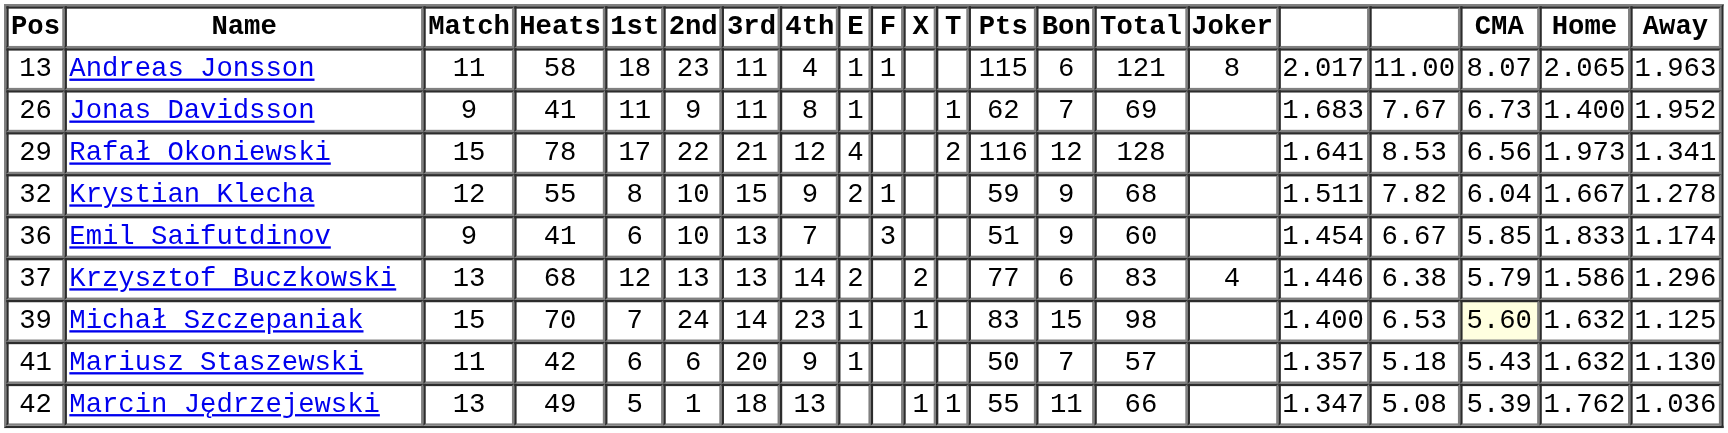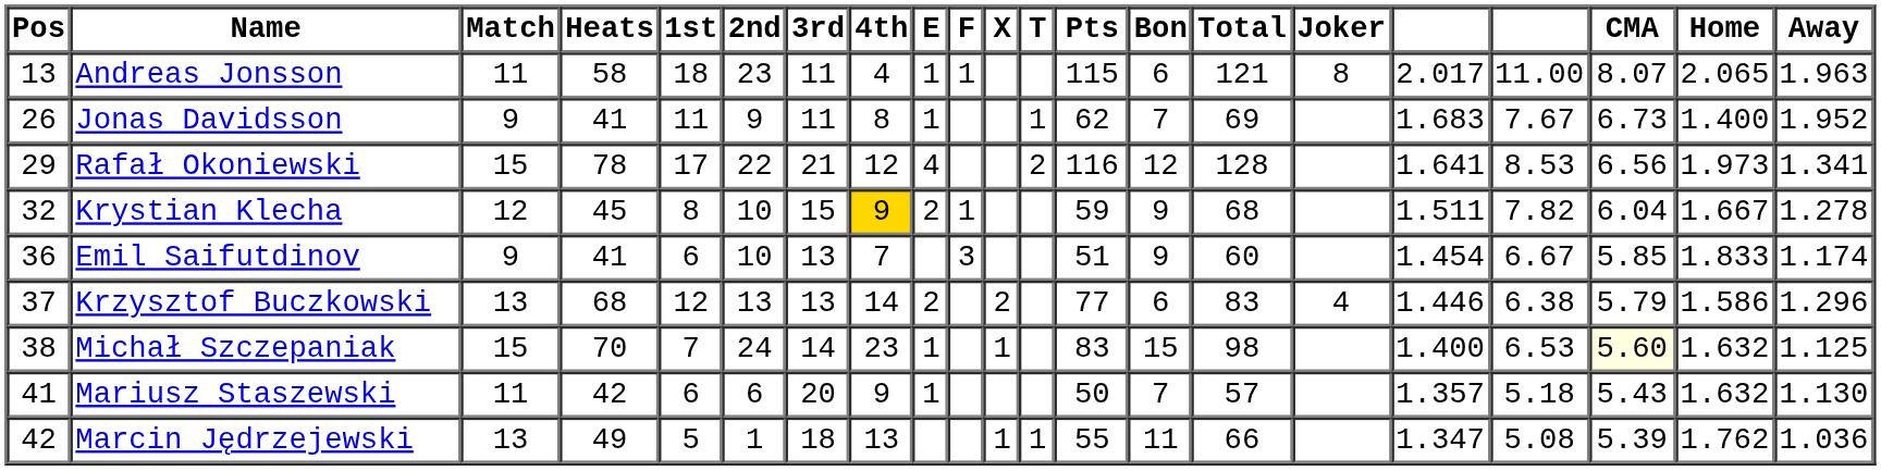Krystian Klecha | Heats: 55 -> 45
Krystian Klecha | 4th: no background -> gold background
Michał Szczepaniak | Pos: 39 -> 38
